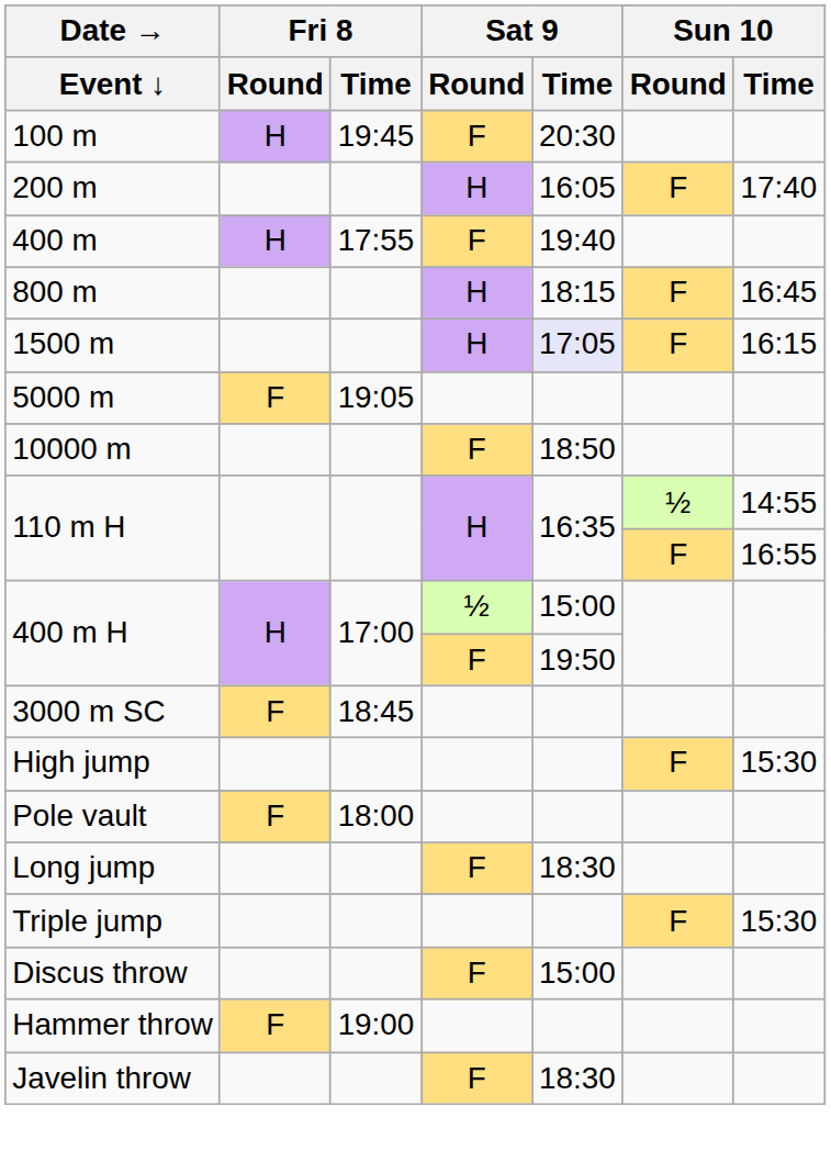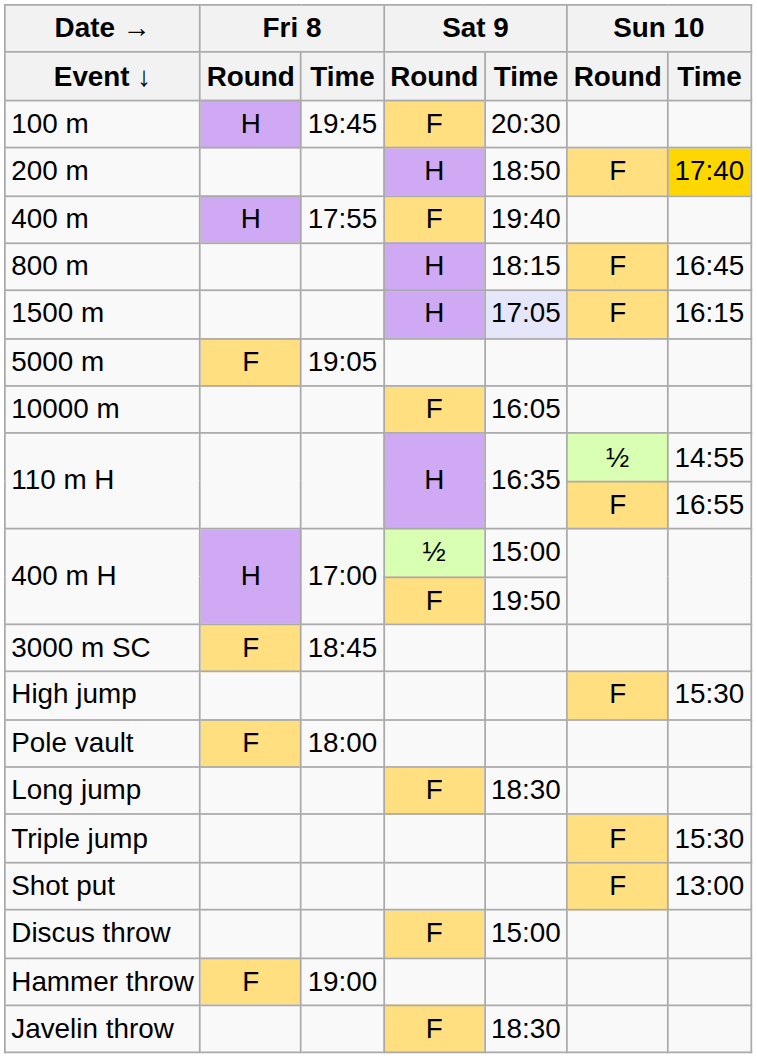200 m | Sat 9 / Time: 16:05 -> 18:50
200 m | Sun 10 / Time: no background -> gold background
10000 m | Sat 9 / Time: 18:50 -> 16:05
+ row: Shot put | F | 13:00
